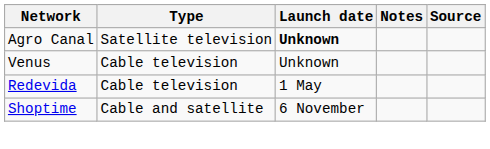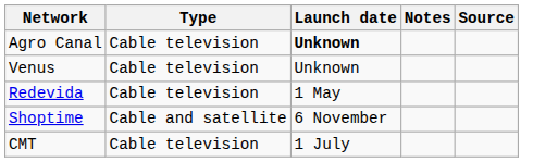Agro Canal | Type: Satellite television -> Cable television
+ row: CMT | Cable television | 1 July
